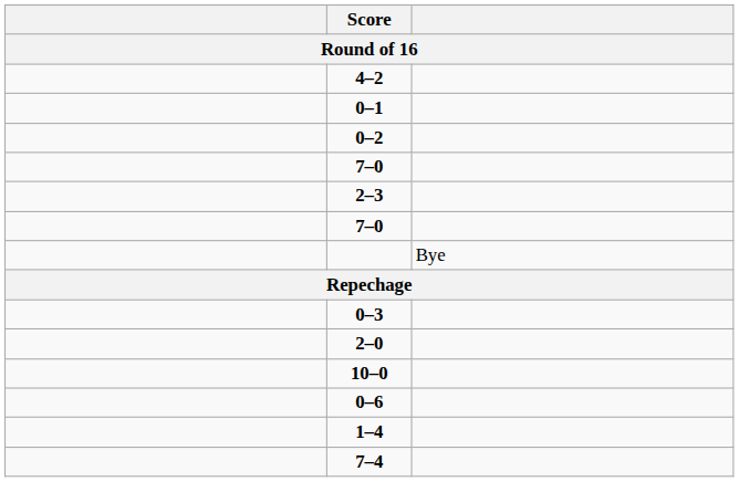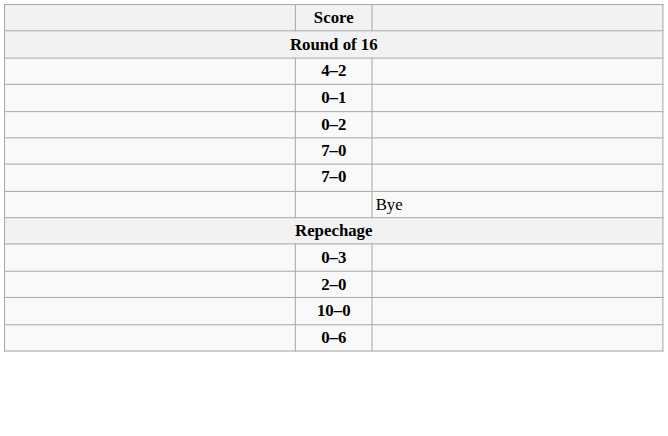- row: 2–3
- row: 1–4
- row: 7–4
